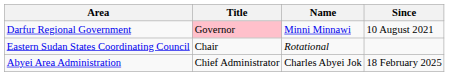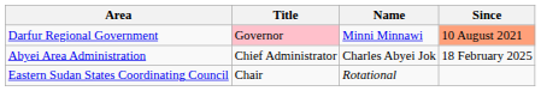Darfur Regional Government | Since: no background -> lightsalmon background
rows swapped: Eastern Sudan States Coordinating Council <-> Abyei Area Administration
